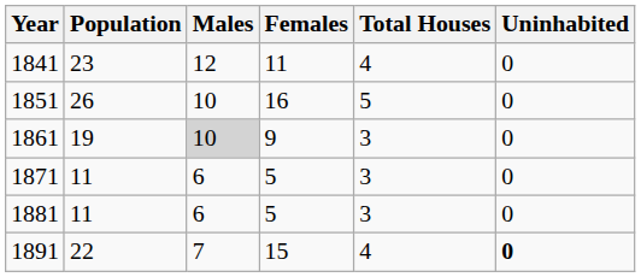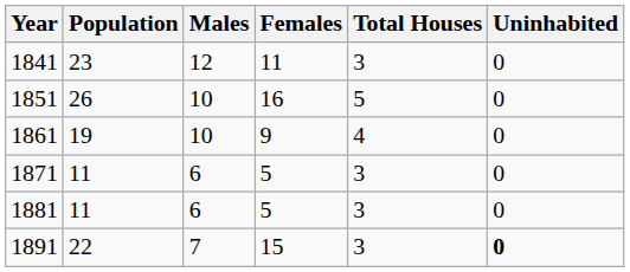1841 | Total Houses: 4 -> 3
1861 | Males: lightgrey background -> no background
1861 | Total Houses: 3 -> 4
1891 | Total Houses: 4 -> 3
